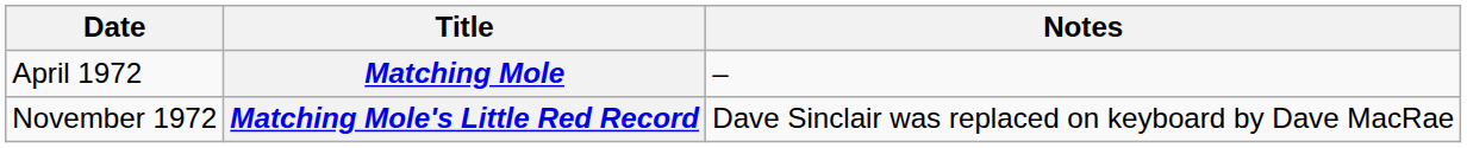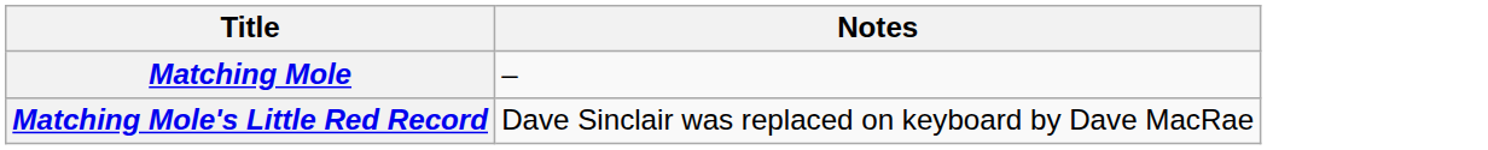- column: Date | April 1972 | November 1972
